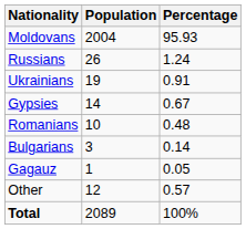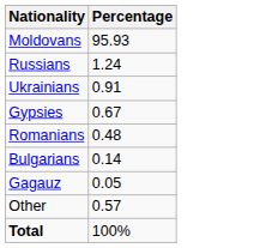- column: Population | 2004 | 26 | 19 | 14 | 10 | 3 | 1 | 12 | 2089
